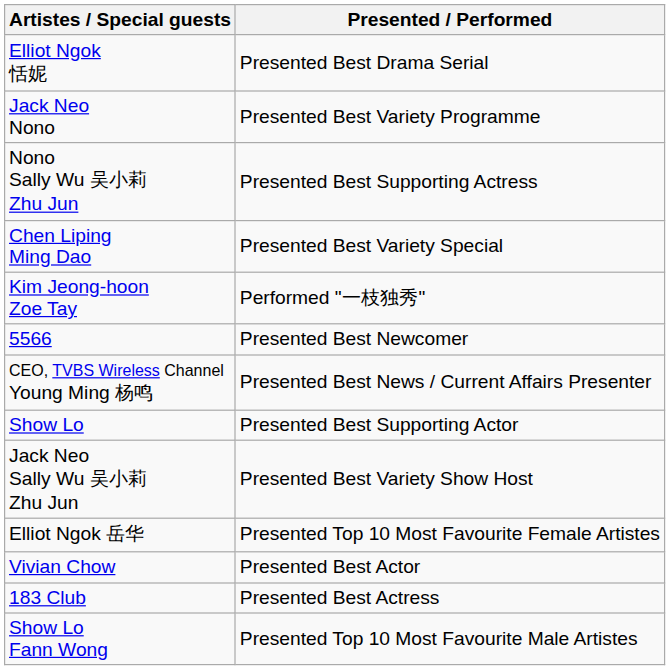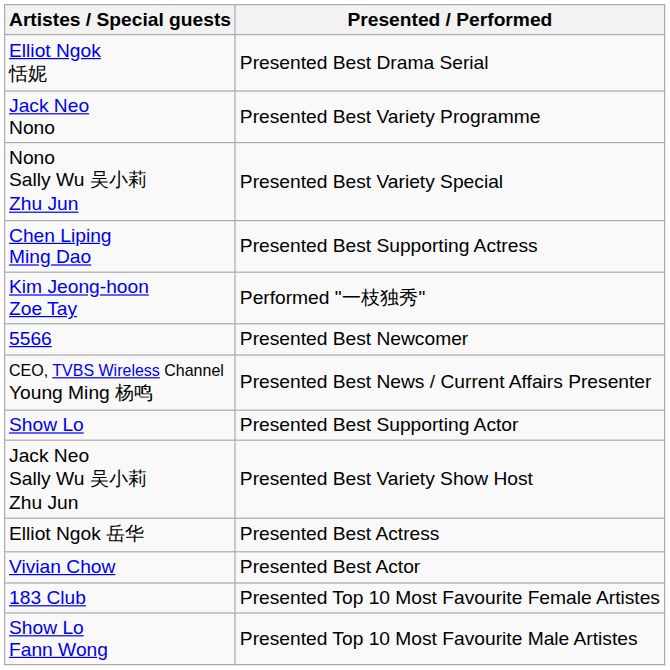Nono Sally Wu 吴小莉 Zhu Jun | Presented / Performed: Presented Best Supporting Actress -> Presented Best Variety Special
Chen Liping Ming Dao | Presented / Performed: Presented Best Variety Special -> Presented Best Supporting Actress
Elliot Ngok 岳华 | Presented / Performed: Presented Top 10 Most Favourite Female Artistes -> Presented Best Actress
183 Club | Presented / Performed: Presented Best Actress -> Presented Top 10 Most Favourite Female Artistes
